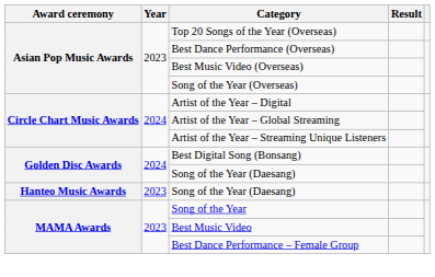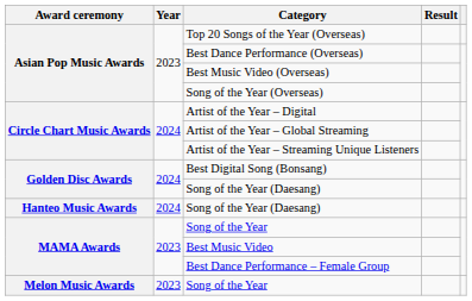Hanteo Music Awards / Song of the Year (Daesang) | Year: 2023 -> 2024
+ row: Melon Music Awards | 2023 | Song of the Year
